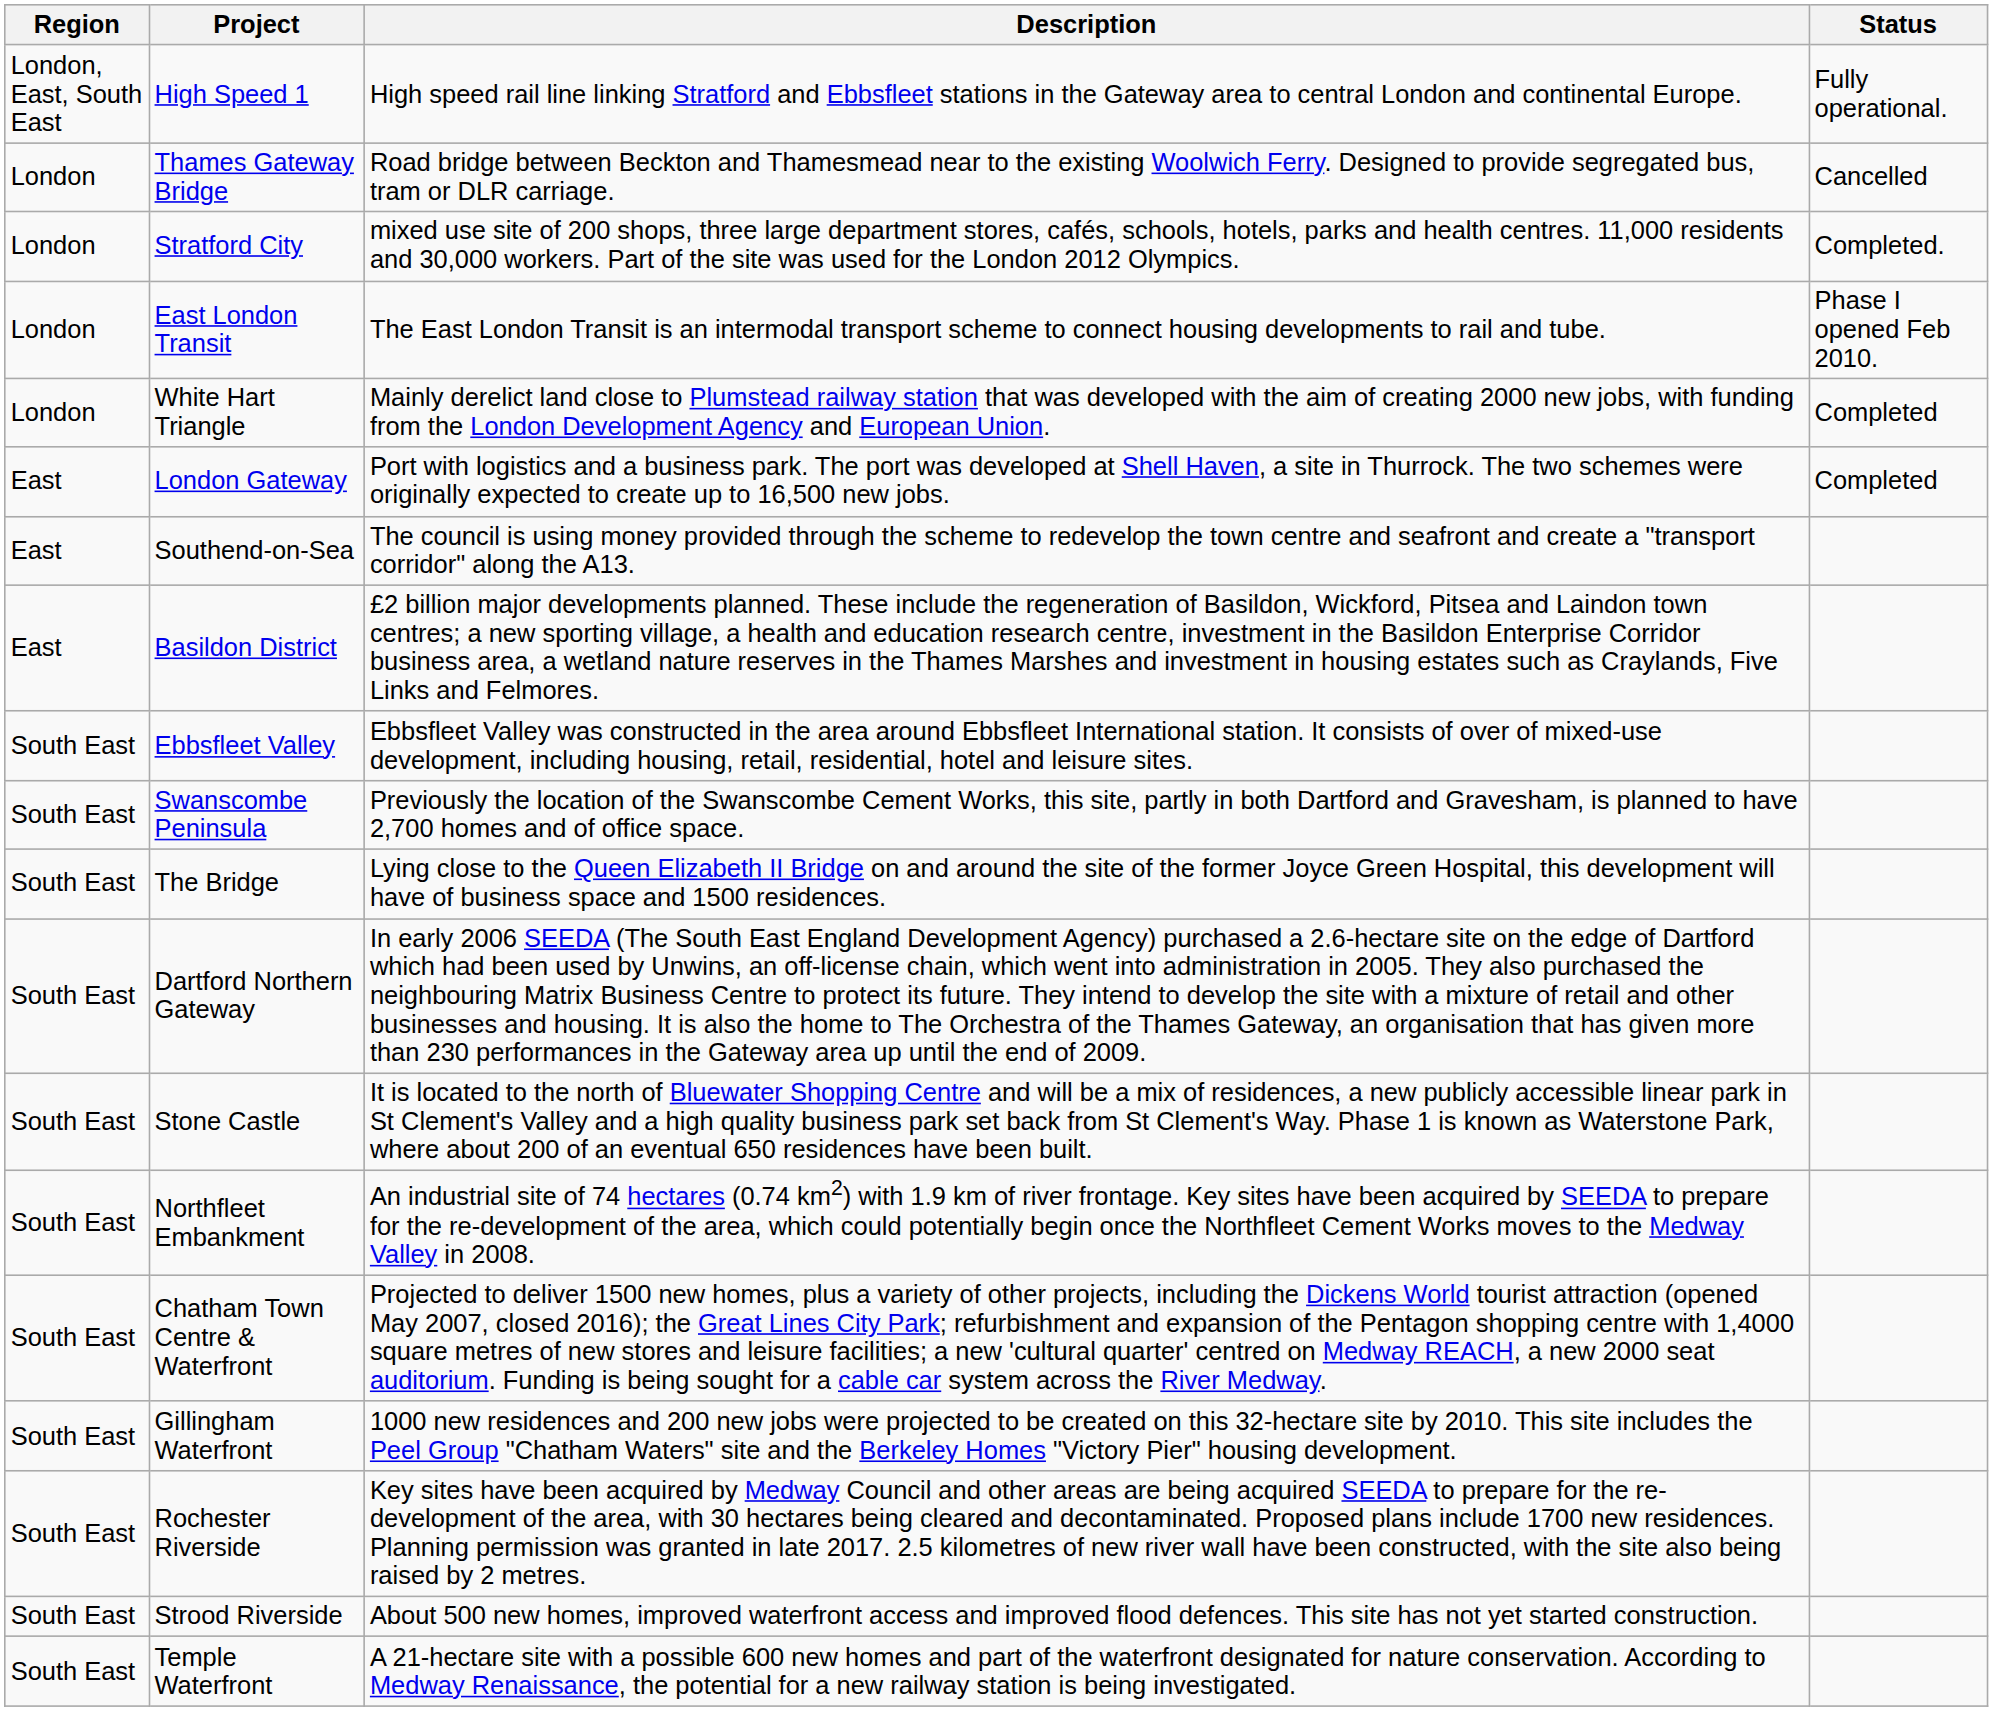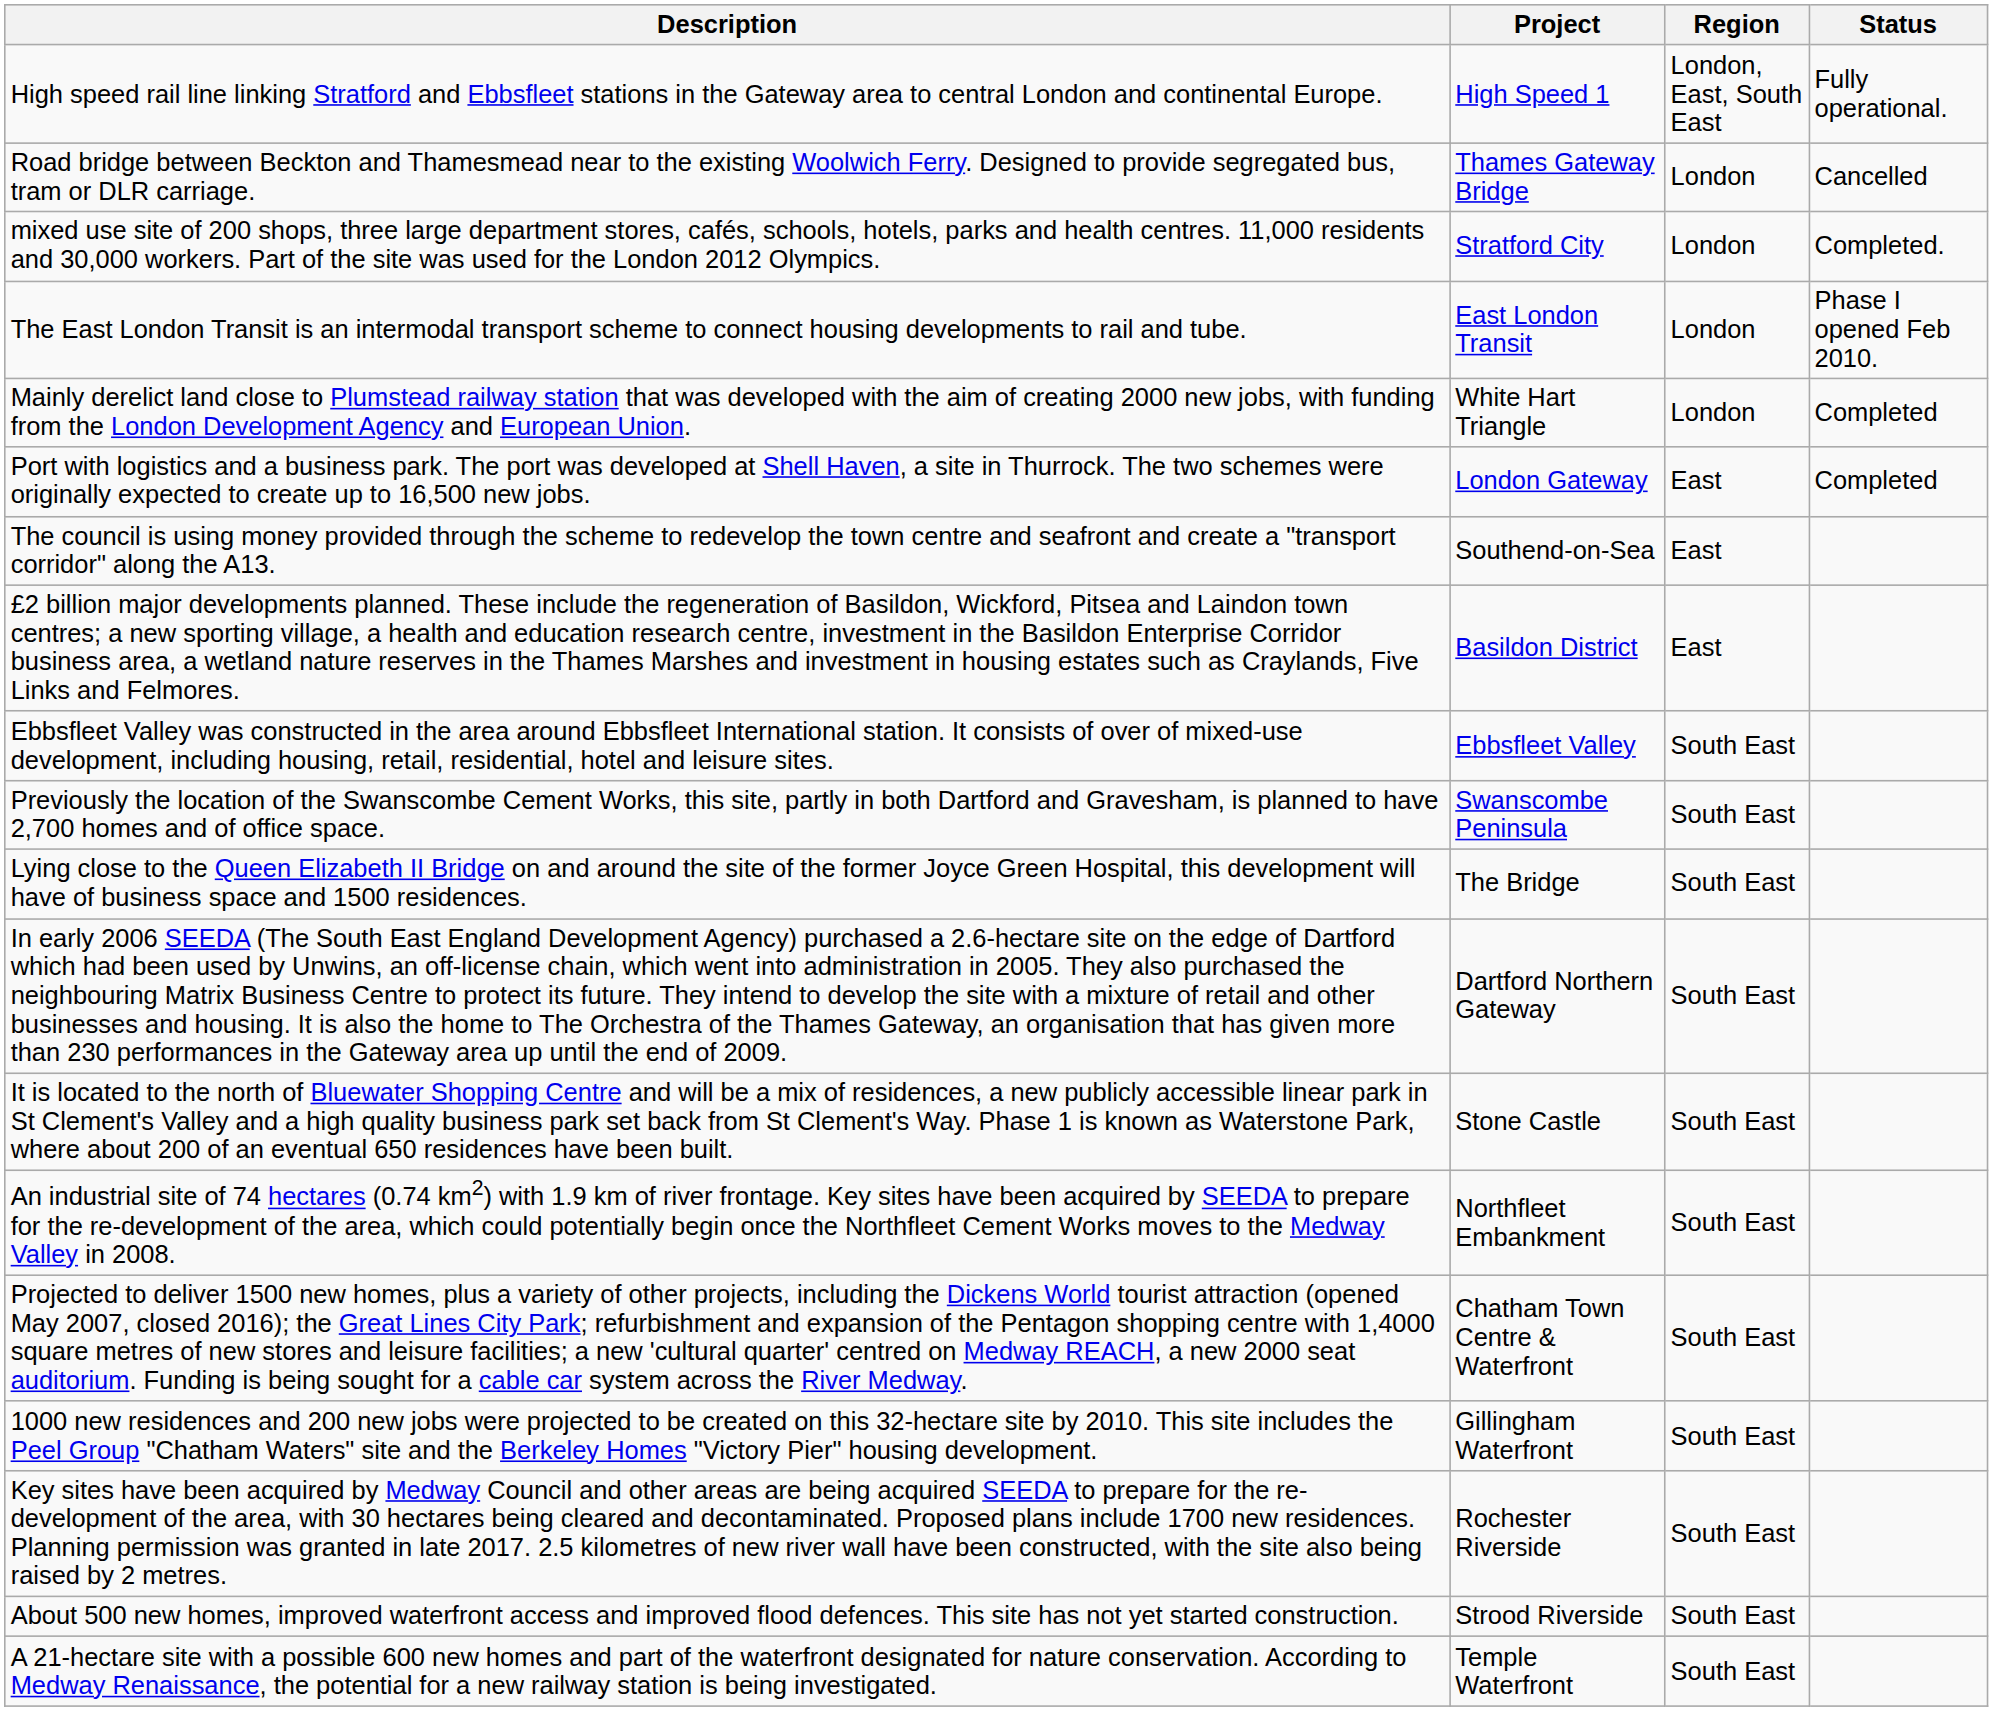columns swapped: Region <-> Description
